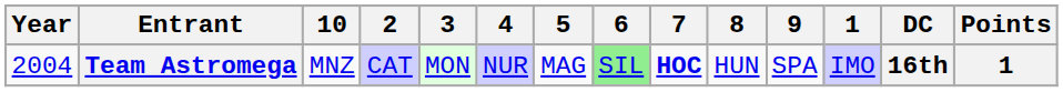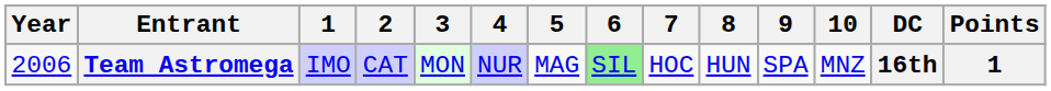columns swapped: 1 <-> 10
Team Astromega | Year: 2004 -> 2006
Team Astromega | 7: bold -> normal
